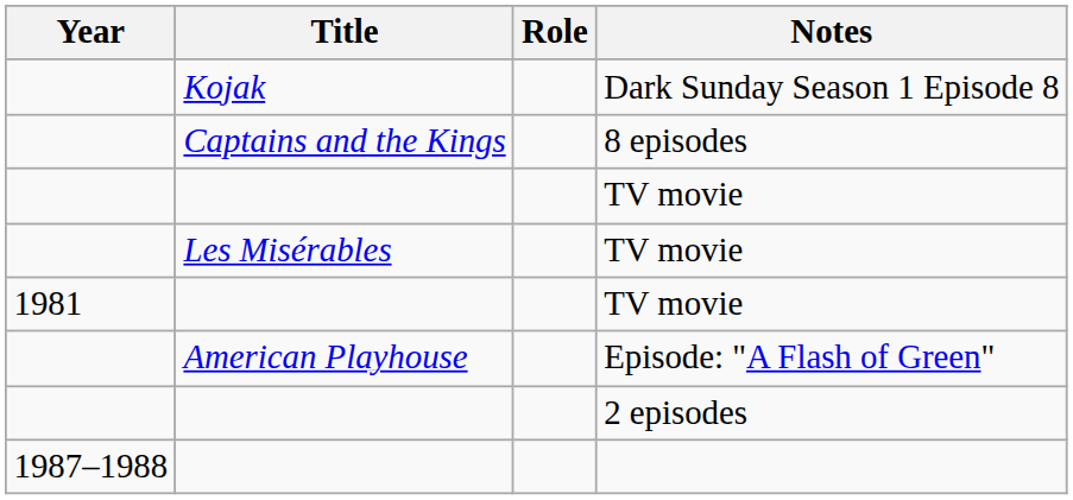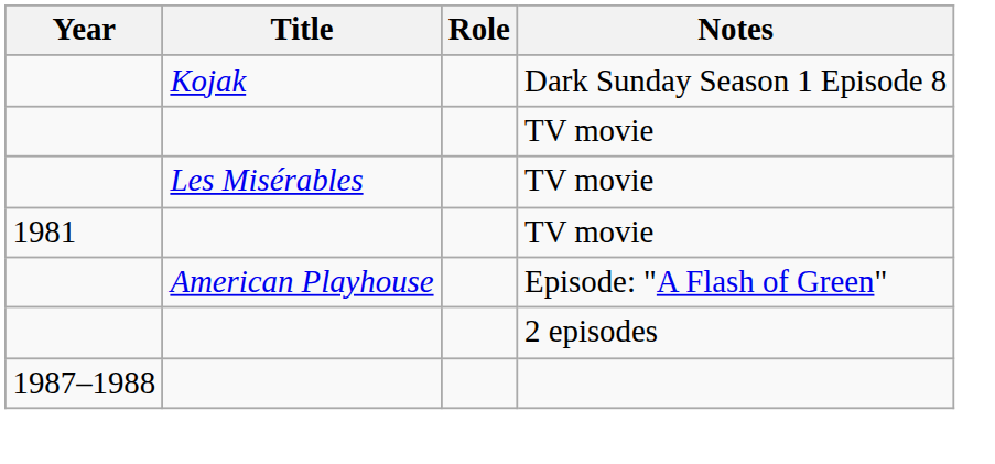- row: Captains and the Kings | 8 episodes
